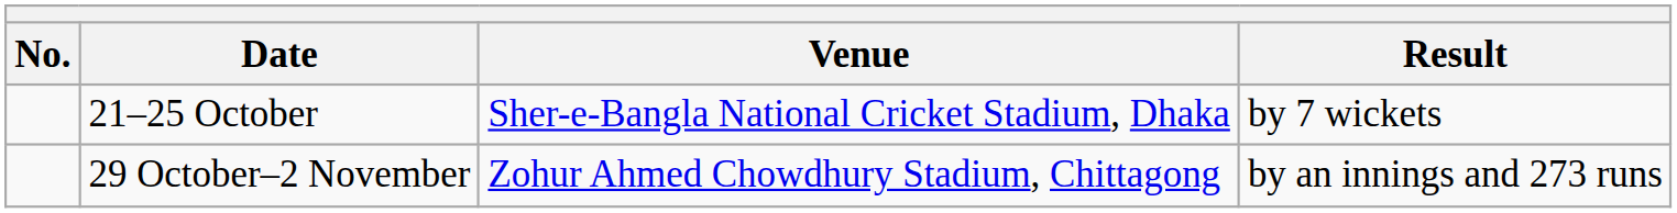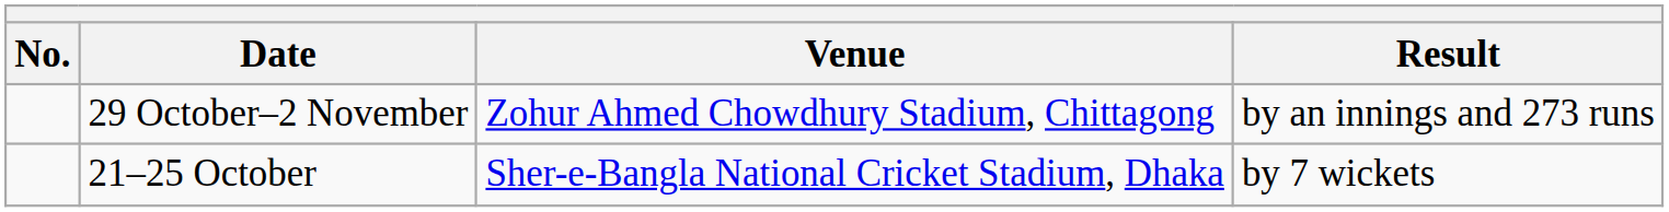rows swapped: 21–25 October <-> 29 October–2 November
